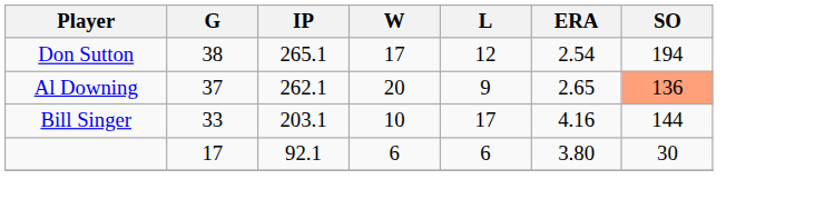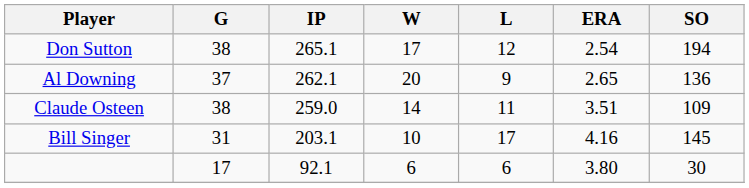Al Downing | SO: lightsalmon background -> no background
+ row: Claude Osteen | 38 | 259.0 | 14 | 11 | 3.51 | 109
Bill Singer | G: 33 -> 31
Bill Singer | SO: 144 -> 145
